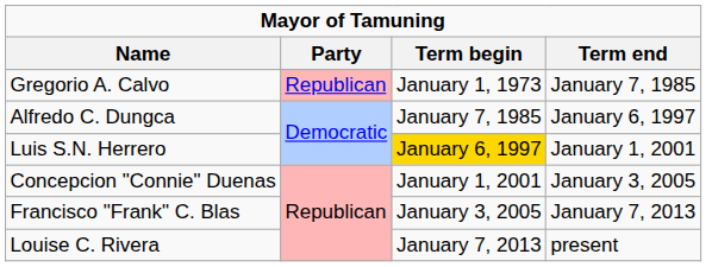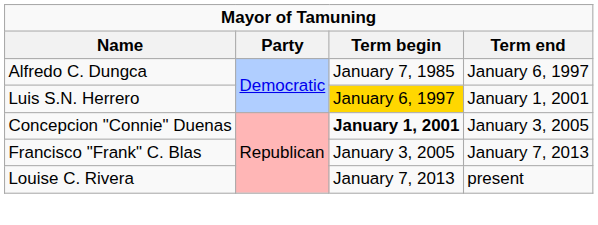- row: Gregorio A. Calvo | Republican | January 1, 1973 | January 7, 1985
Concepcion "Connie" Duenas | Term begin: normal -> bold
